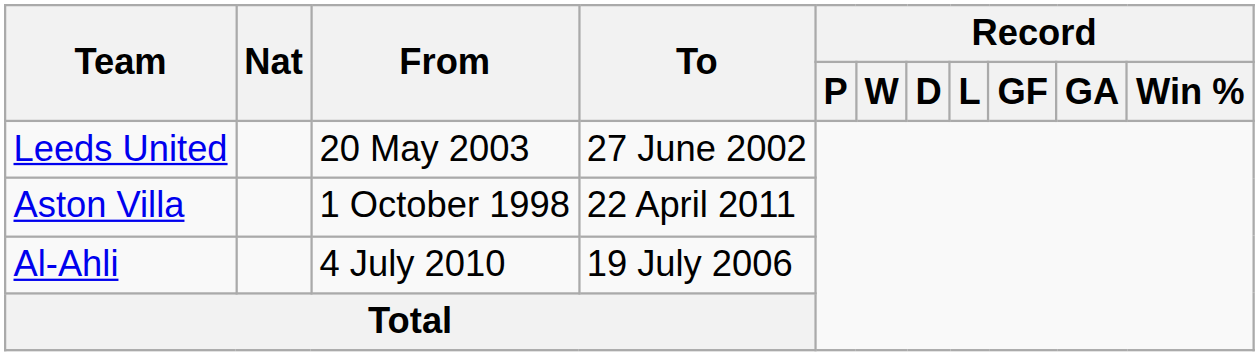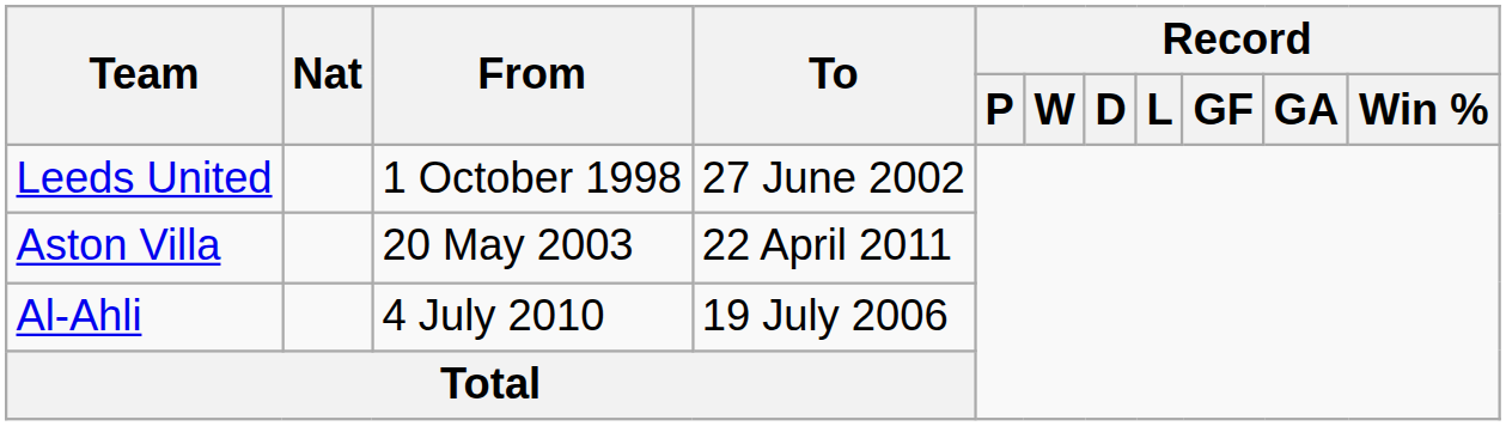Leeds United | From: 20 May 2003 -> 1 October 1998
Aston Villa | From: 1 October 1998 -> 20 May 2003
